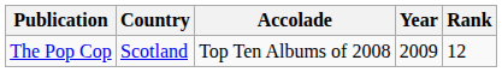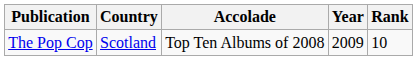The Pop Cop | Rank: 12 -> 10
